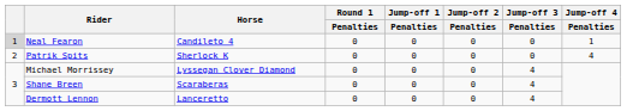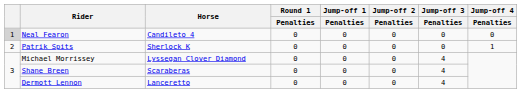Neal Fearon | Jump-off 4 / Penalties: 1 -> 0
Patrik Spits | Jump-off 4 / Penalties: 4 -> 1
